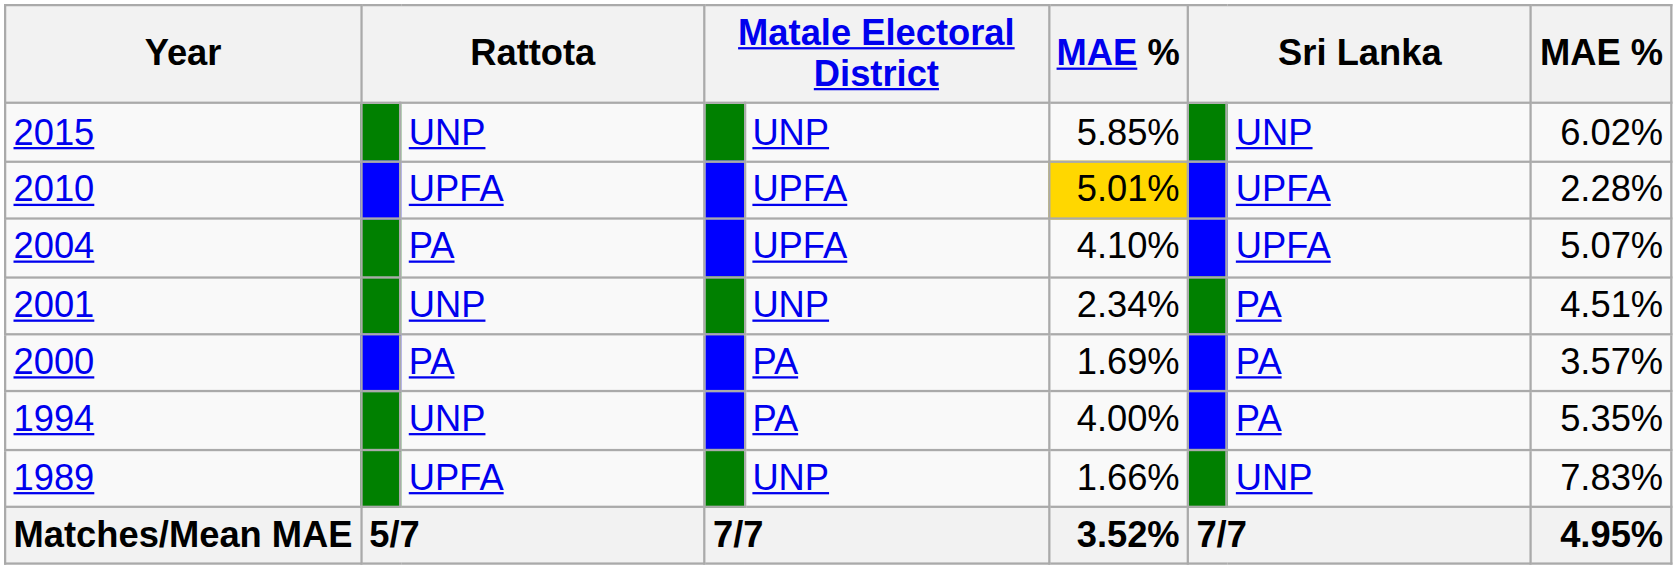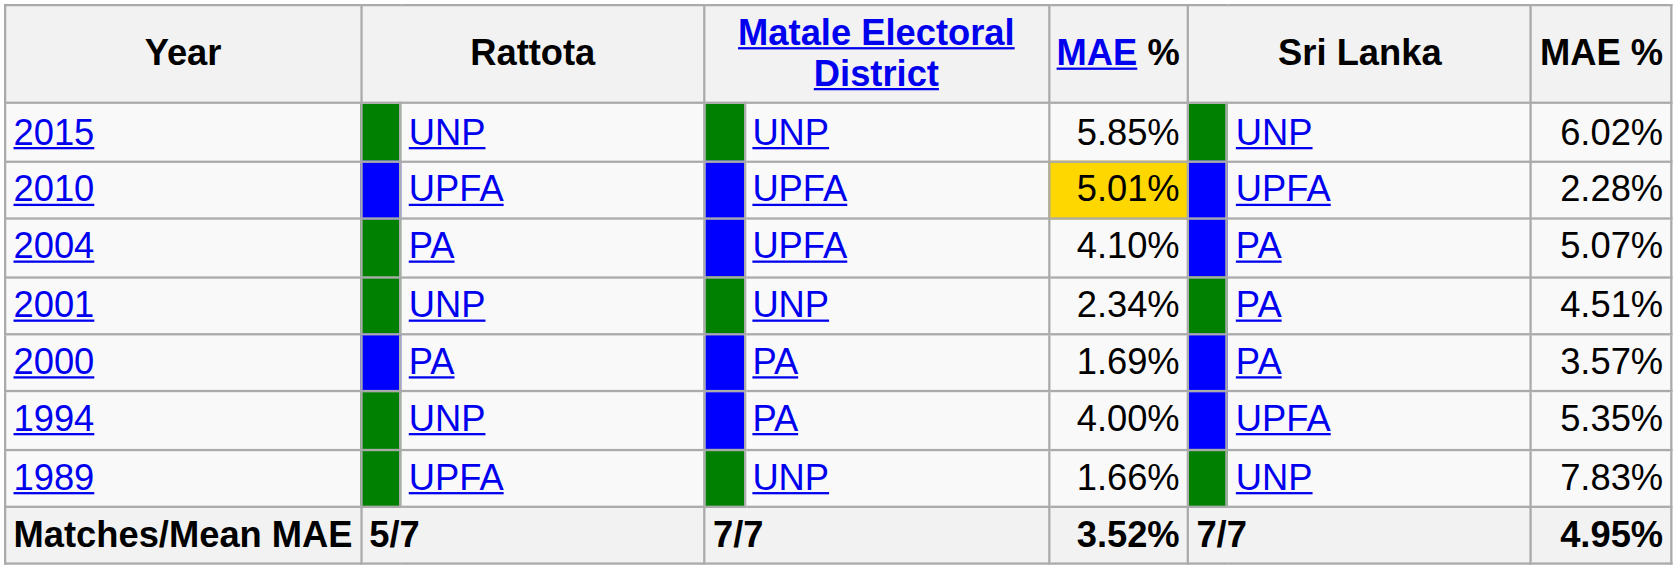2004 | column 8: UPFA -> PA
1994 | column 8: PA -> UPFA
